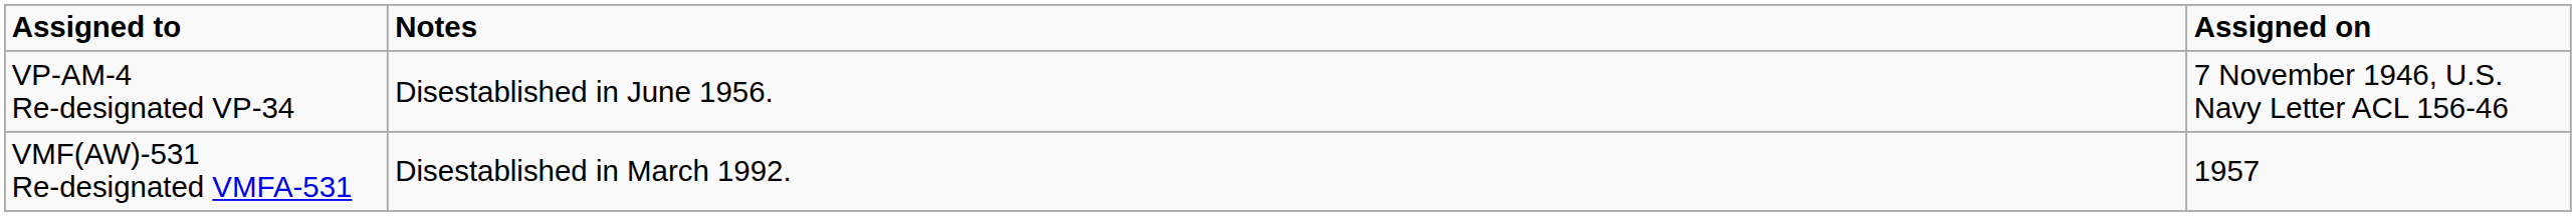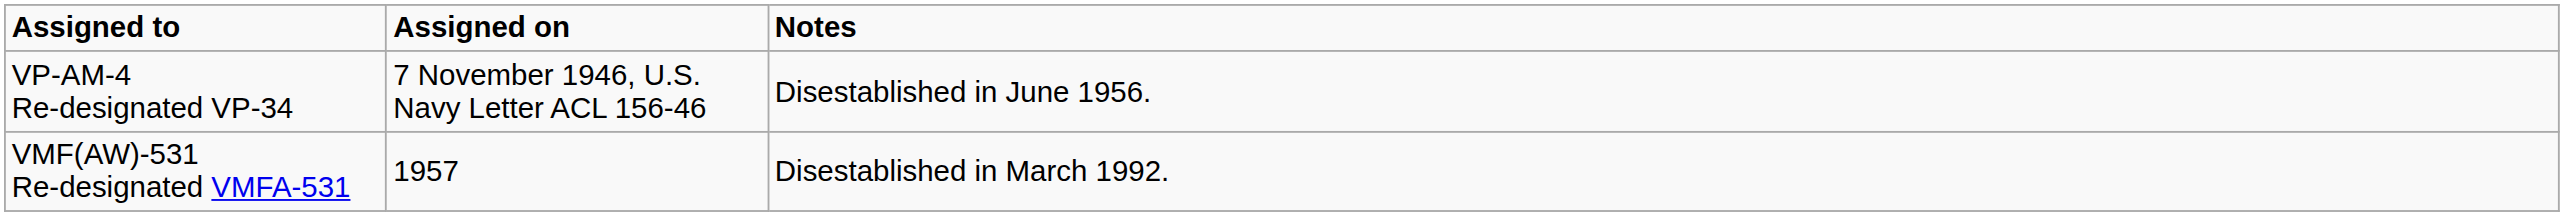columns swapped: Assigned on <-> Notes
